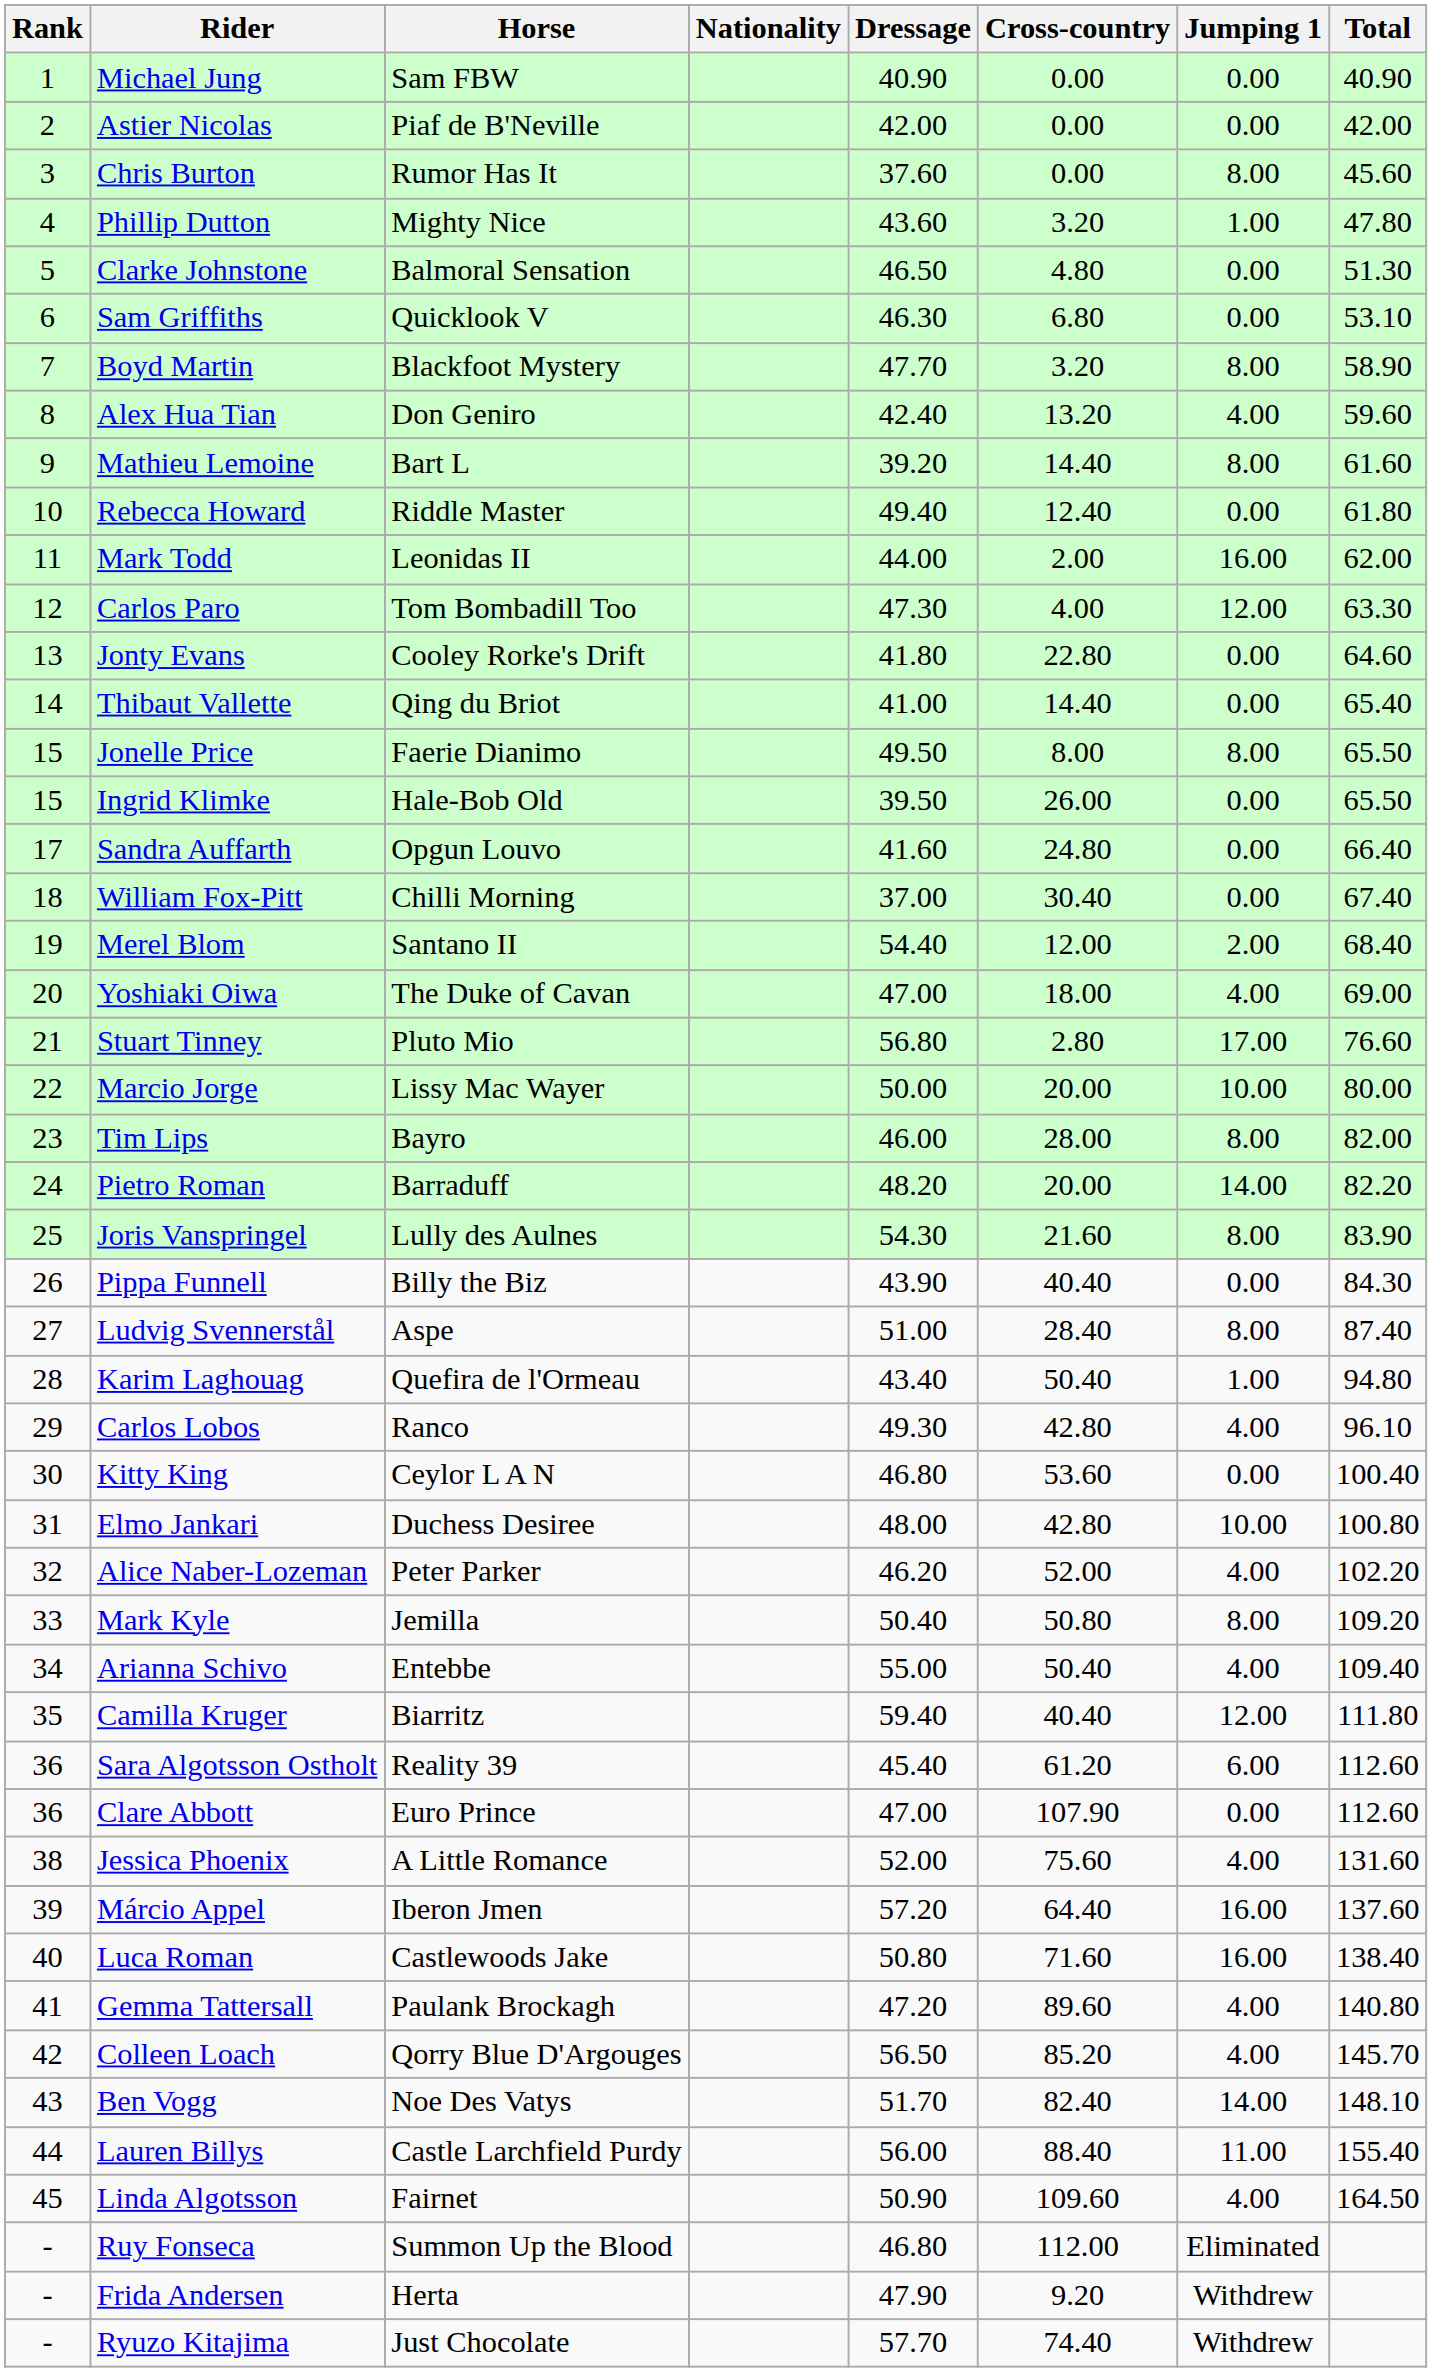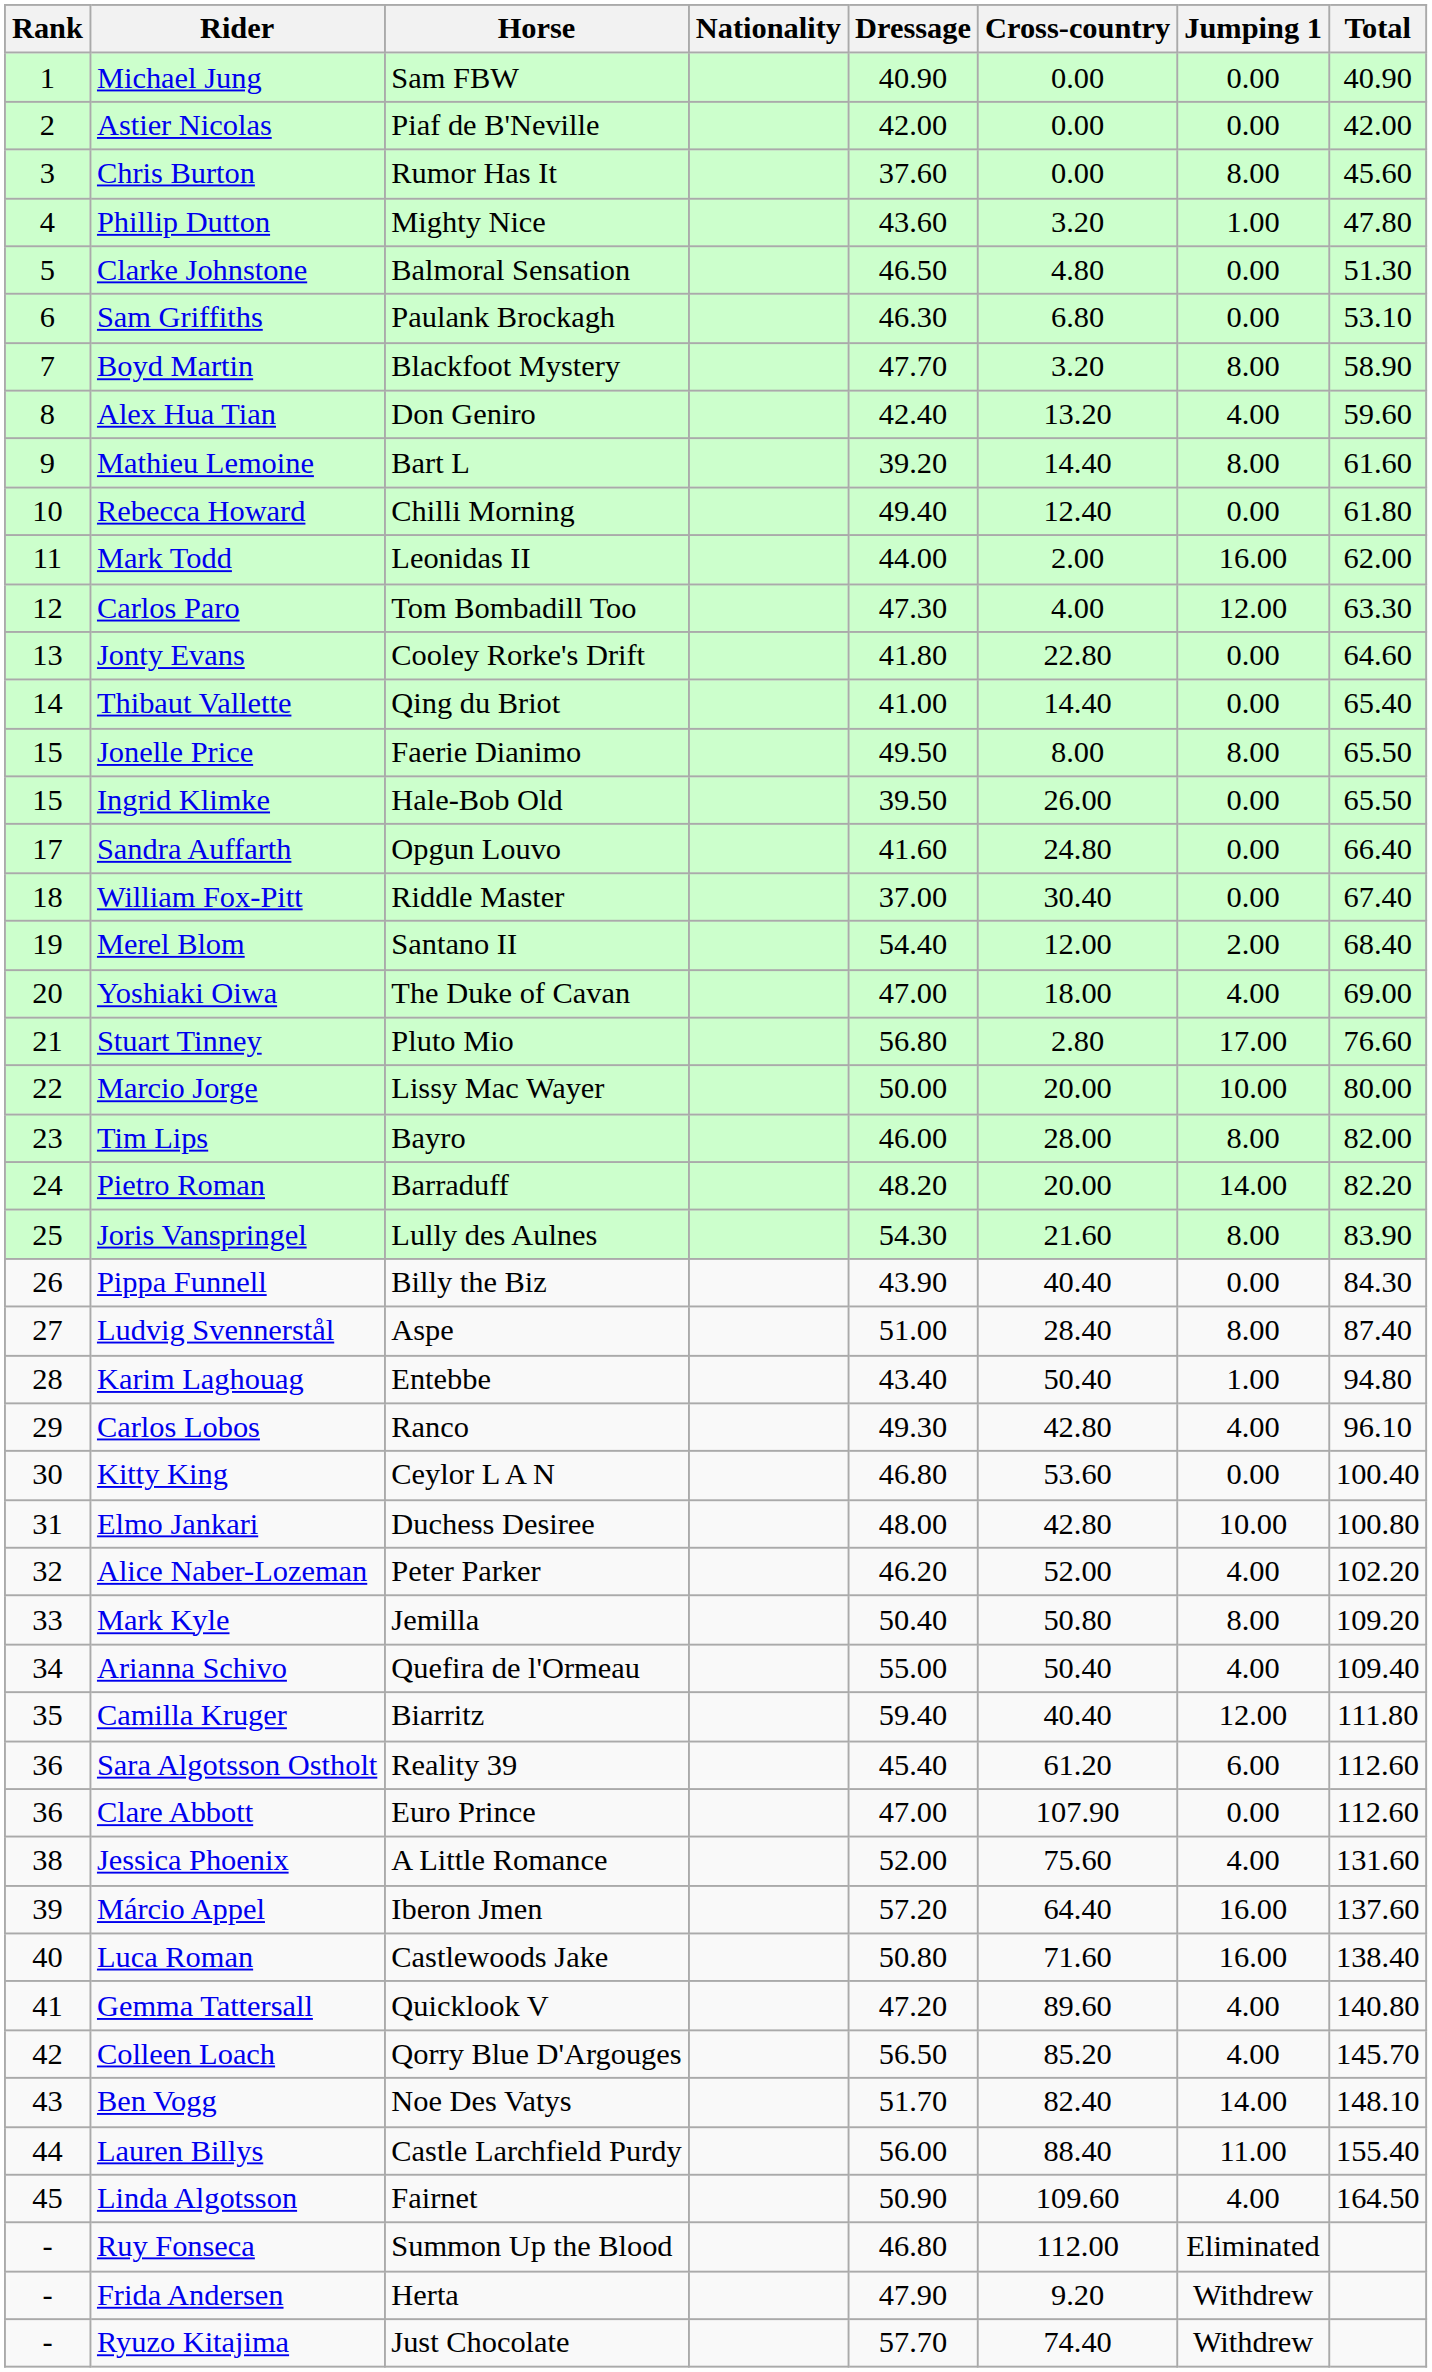Sam Griffiths | Horse: Quicklook V -> Paulank Brockagh
Rebecca Howard | Horse: Riddle Master -> Chilli Morning
William Fox-Pitt | Horse: Chilli Morning -> Riddle Master
Karim Laghouag | Horse: Quefira de l'Ormeau -> Entebbe
Arianna Schivo | Horse: Entebbe -> Quefira de l'Ormeau
Gemma Tattersall | Horse: Paulank Brockagh -> Quicklook V
